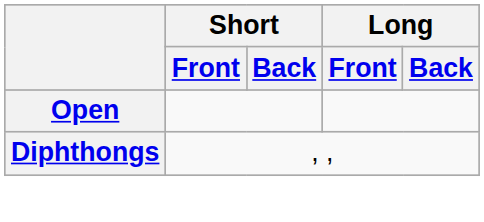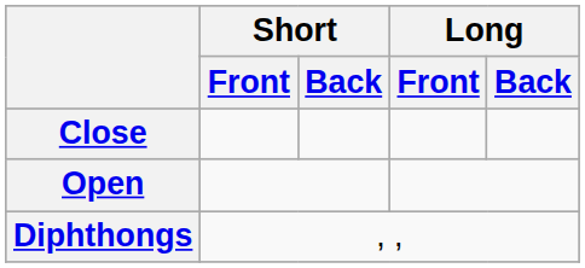+ row: Close
